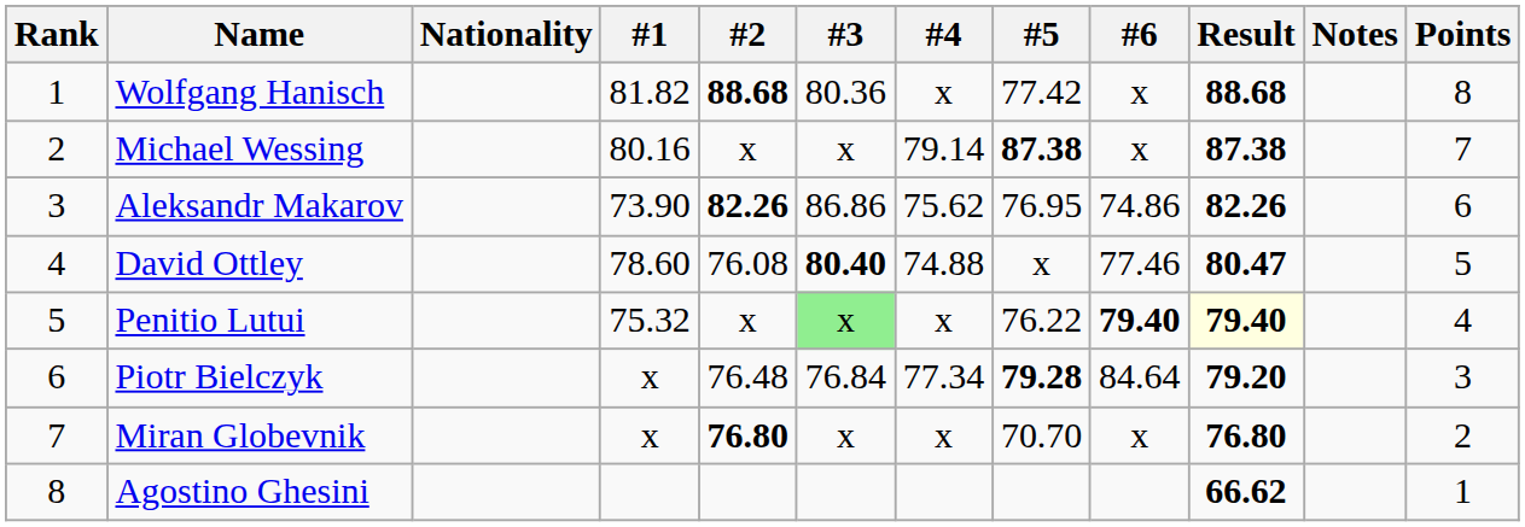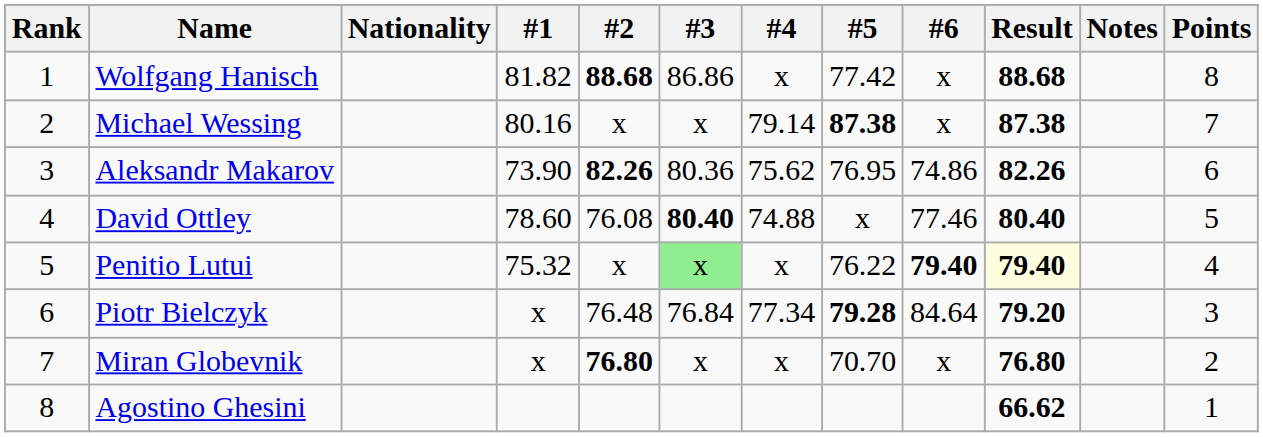Wolfgang Hanisch | #3: 80.36 -> 86.86
Aleksandr Makarov | #3: 86.86 -> 80.36
David Ottley | Result: 80.47 -> 80.40
